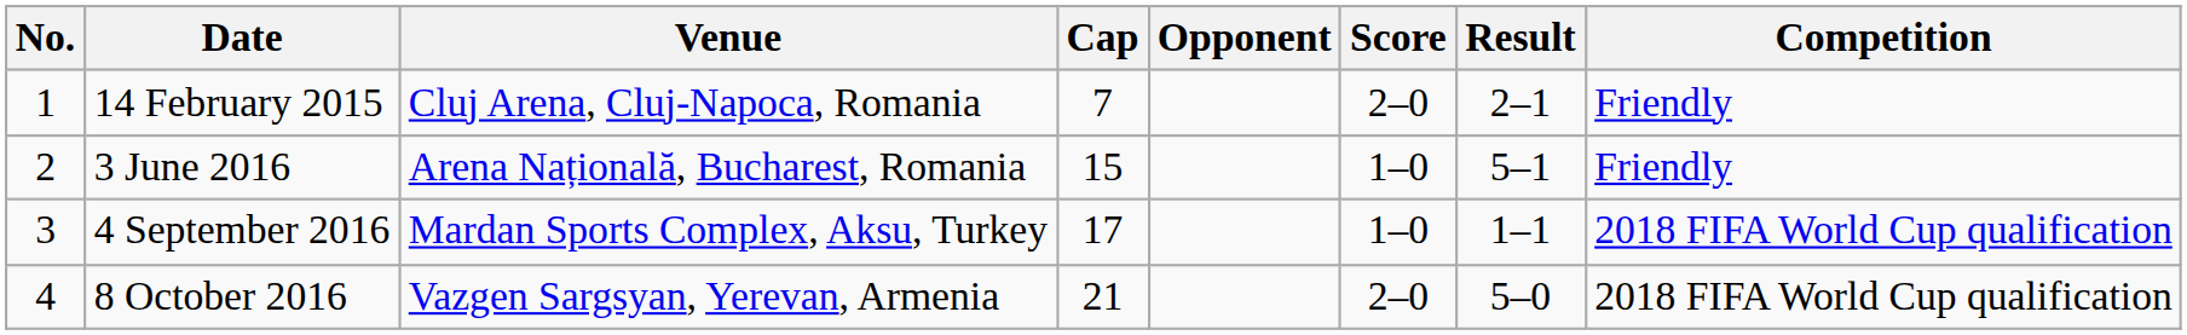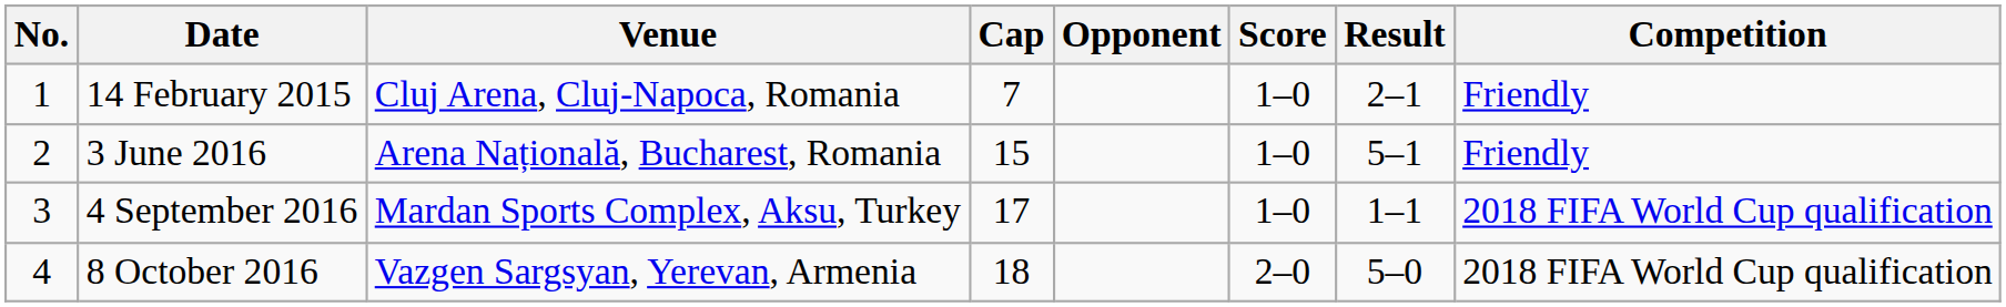14 February 2015 | Score: 2–0 -> 1–0
8 October 2016 | Cap: 21 -> 18
